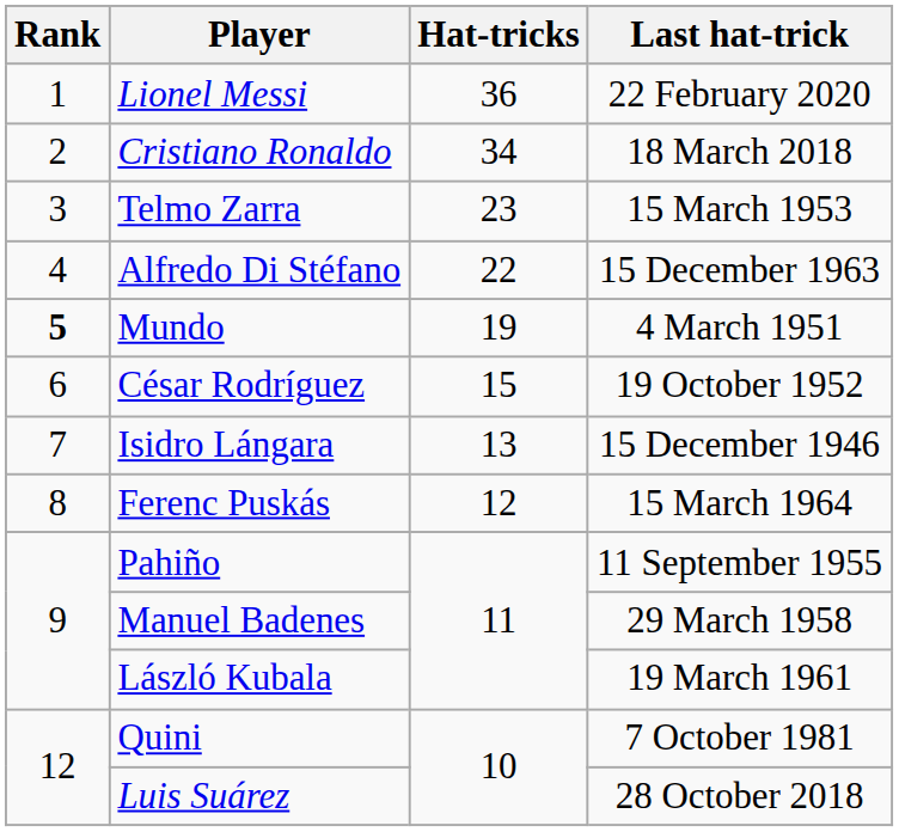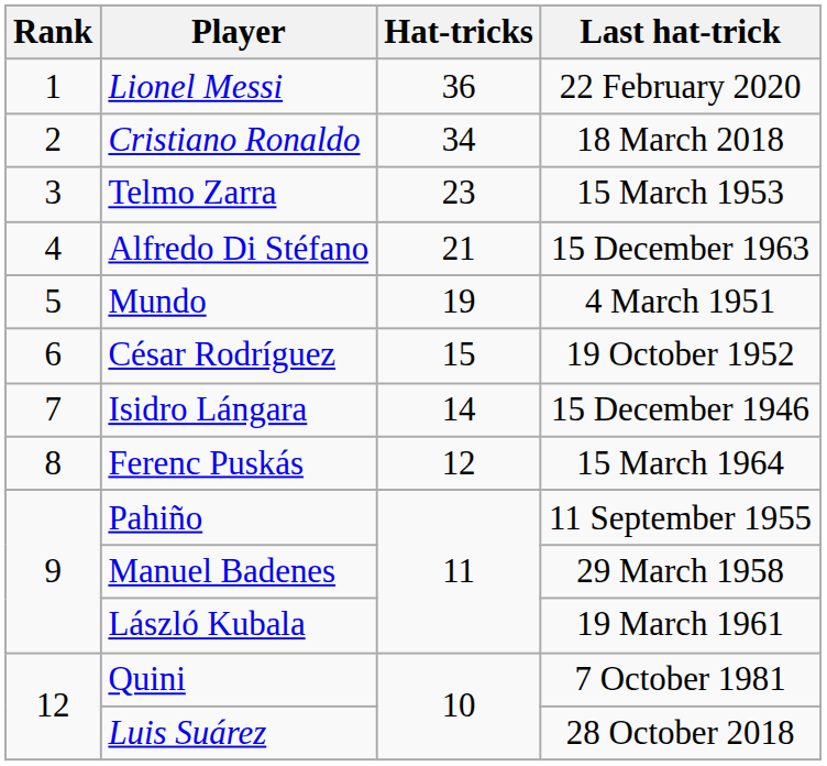Alfredo Di Stéfano | Hat-tricks: 22 -> 21
Mundo | Rank: bold -> normal
Isidro Lángara | Hat-tricks: 13 -> 14
